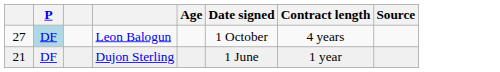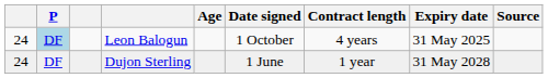+ column: Expiry date | 31 May 2025 | 31 May 2028
Leon Balogun | column 1: 27 -> 24
Dujon Sterling | column 1: 21 -> 24
